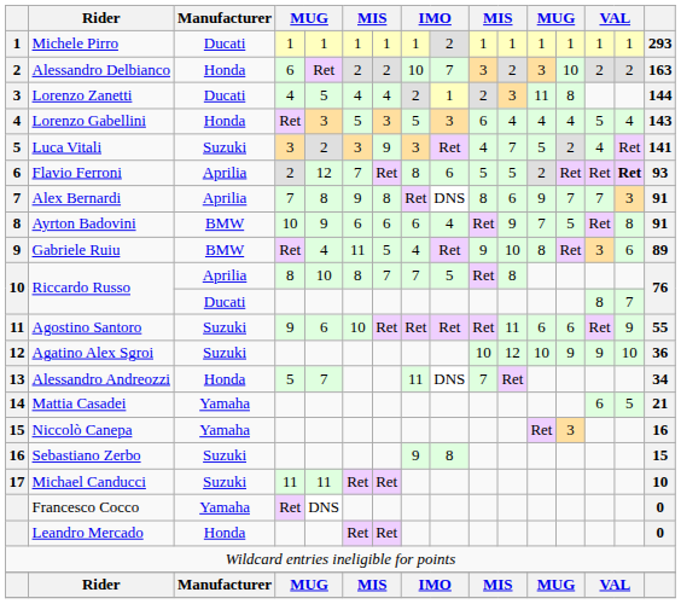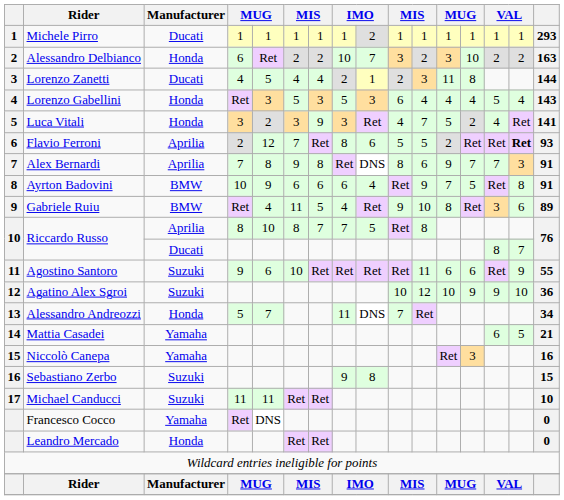Luca Vitali | Manufacturer: Suzuki -> Honda
